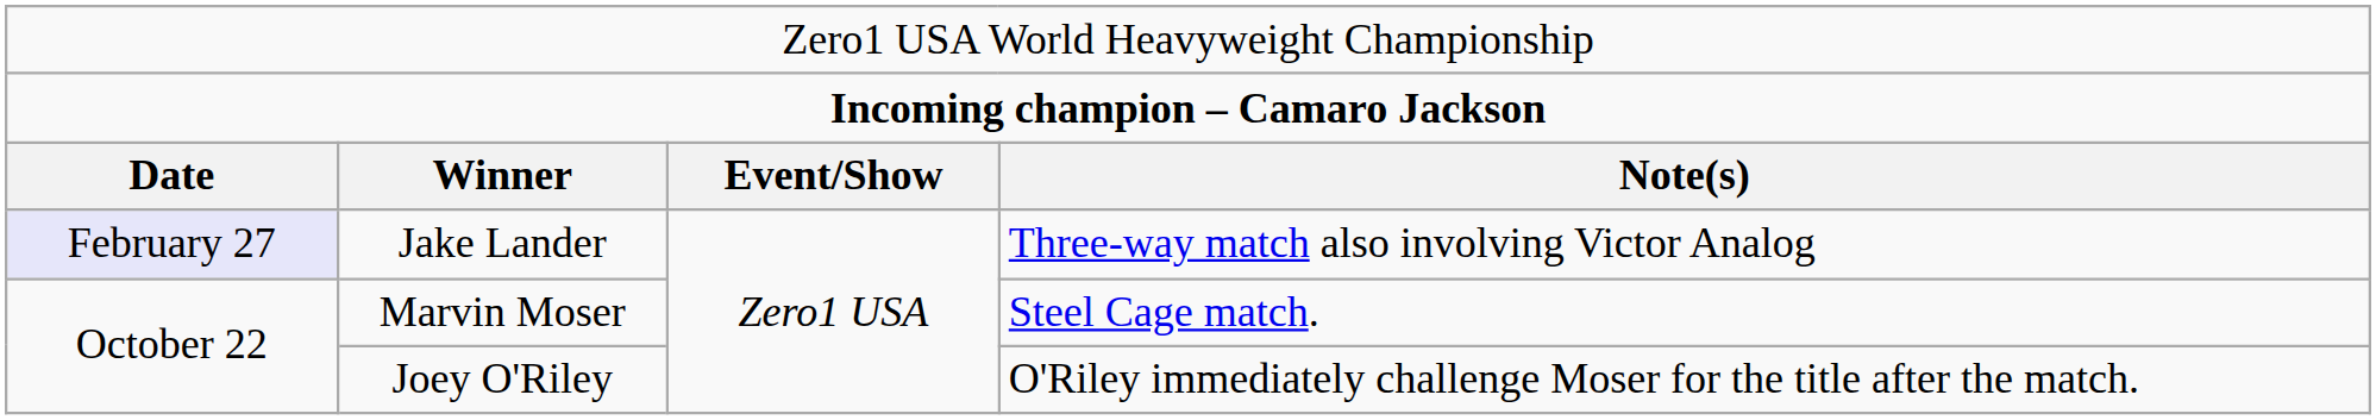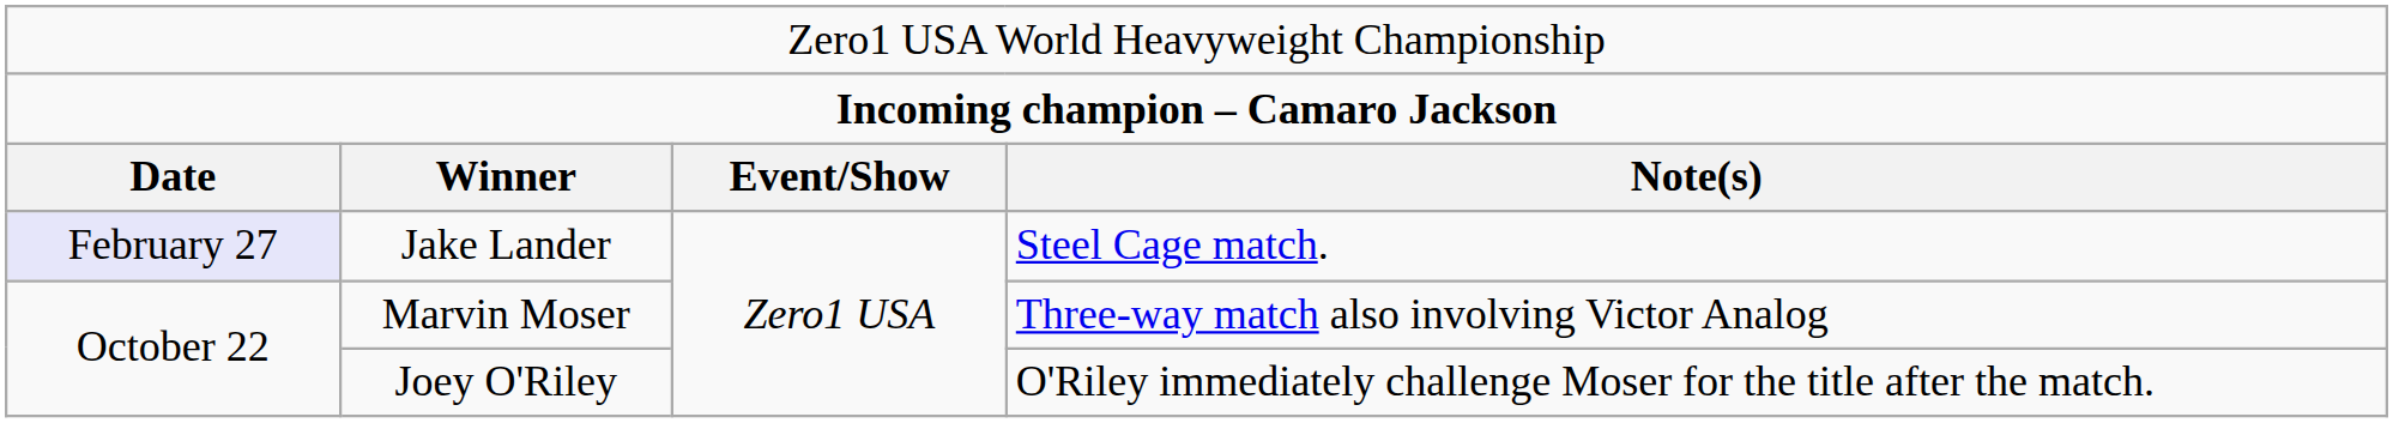Jake Lander | column 4: Three-way match also involving Victor Analog -> Steel Cage match.
Marvin Moser | column 4: Steel Cage match. -> Three-way match also involving Victor Analog
